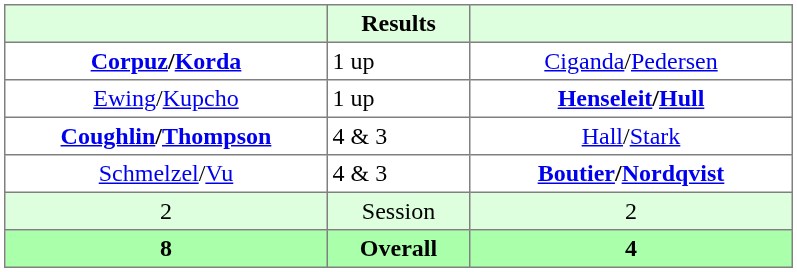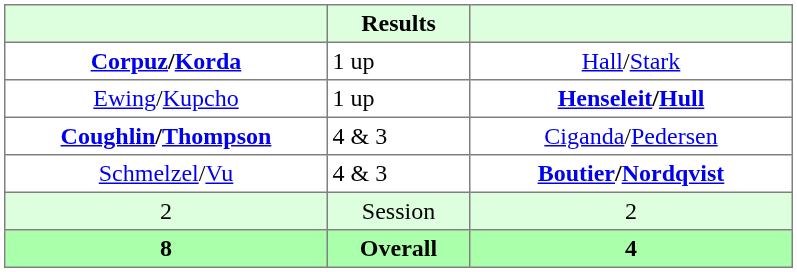Corpuz/Korda | column 3: Ciganda/Pedersen -> Hall/Stark
Coughlin/Thompson | column 3: Hall/Stark -> Ciganda/Pedersen
